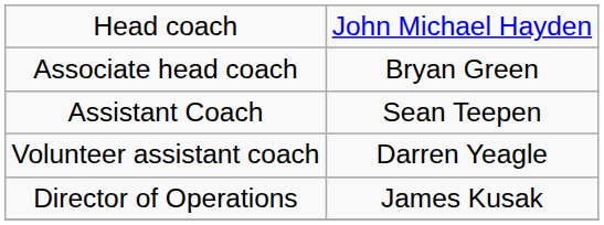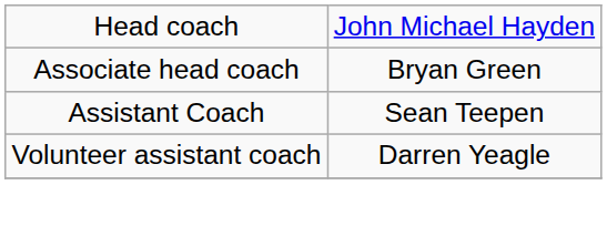- row: Director of Operations | James Kusak
